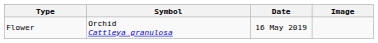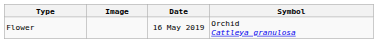columns swapped: Symbol <-> Image
